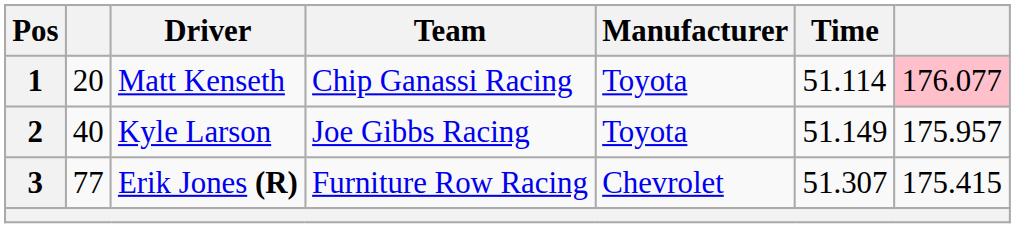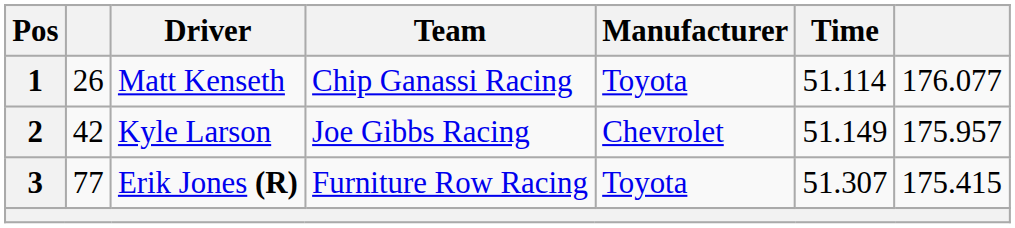1 | column 2: 20 -> 26
1 | column 7: pink background -> no background
2 | column 2: 40 -> 42
2 | Manufacturer: Toyota -> Chevrolet
3 | Manufacturer: Chevrolet -> Toyota
